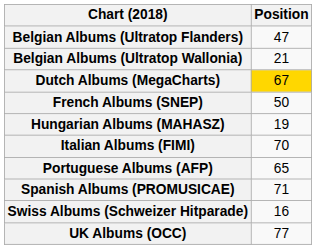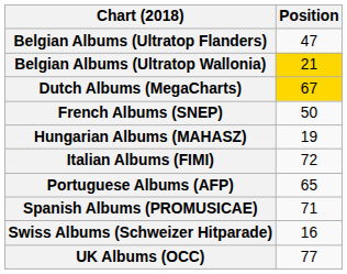Belgian Albums (Ultratop Wallonia) | Position: no background -> gold background
Italian Albums (FIMI) | Position: 70 -> 72
